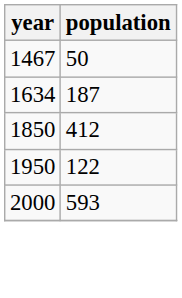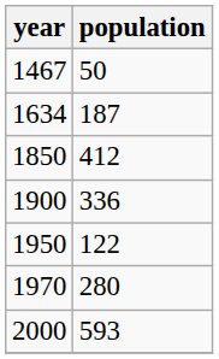+ row: 1900 | 336
+ row: 1970 | 280
